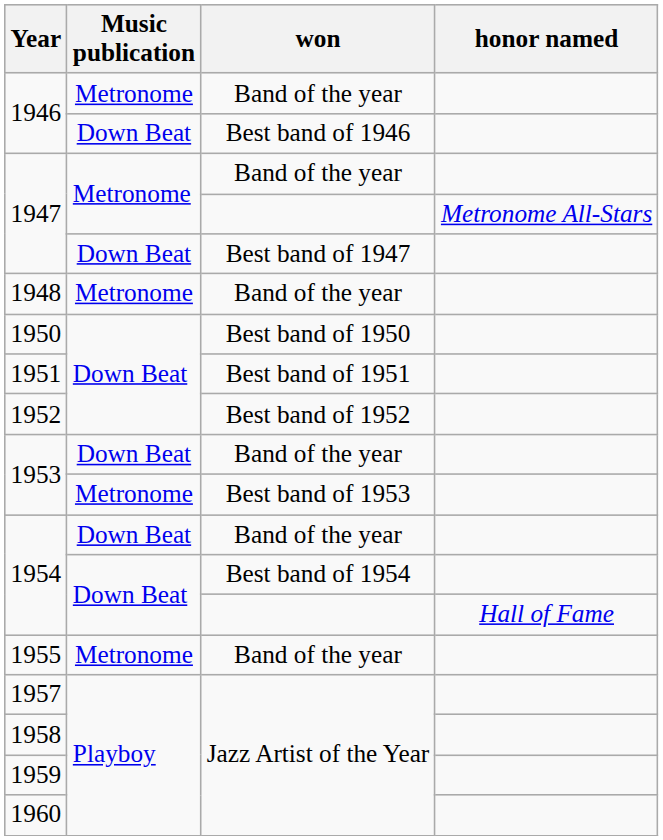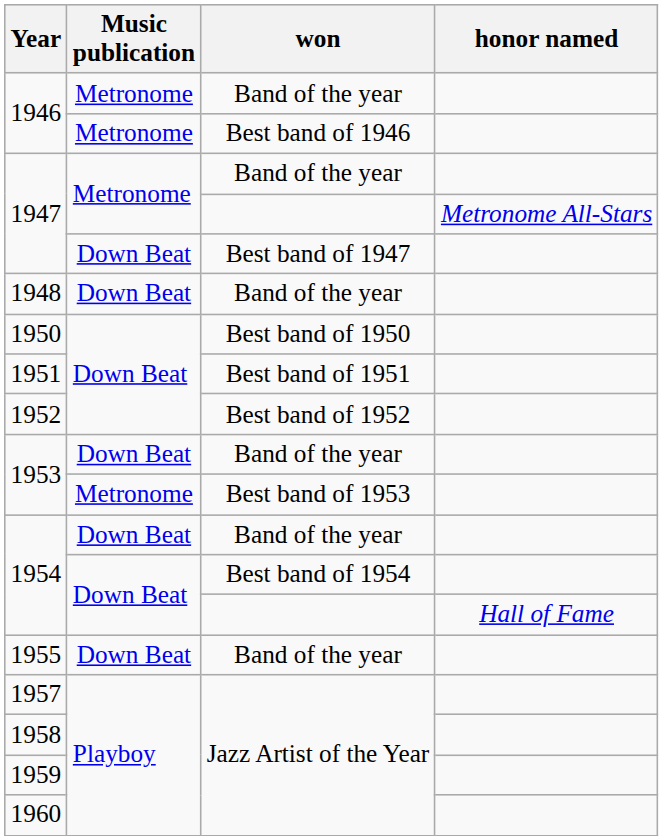1946 / Best band of 1946 | Music publication: Down Beat -> Metronome
1948 | Music publication: Metronome -> Down Beat
1955 | Music publication: Metronome -> Down Beat
